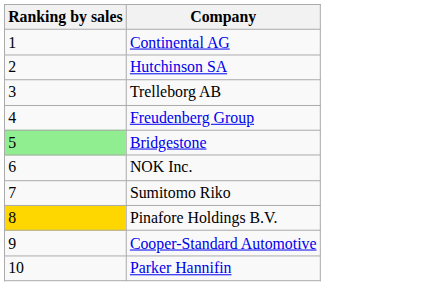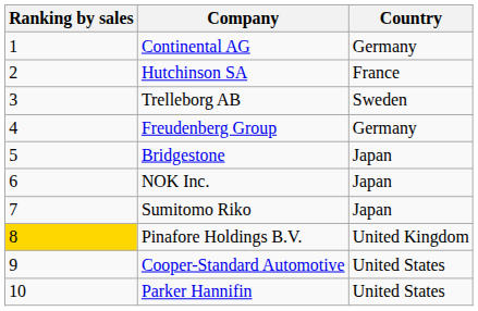+ column: Country | Germany | France | Sweden | Germany | Japan | Japan | Japan | United Kingdom | United States | United States
Bridgestone | Ranking by sales: lightgreen background -> no background
